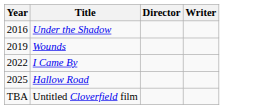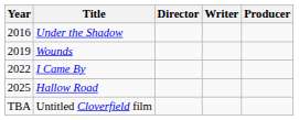+ column: Producer
